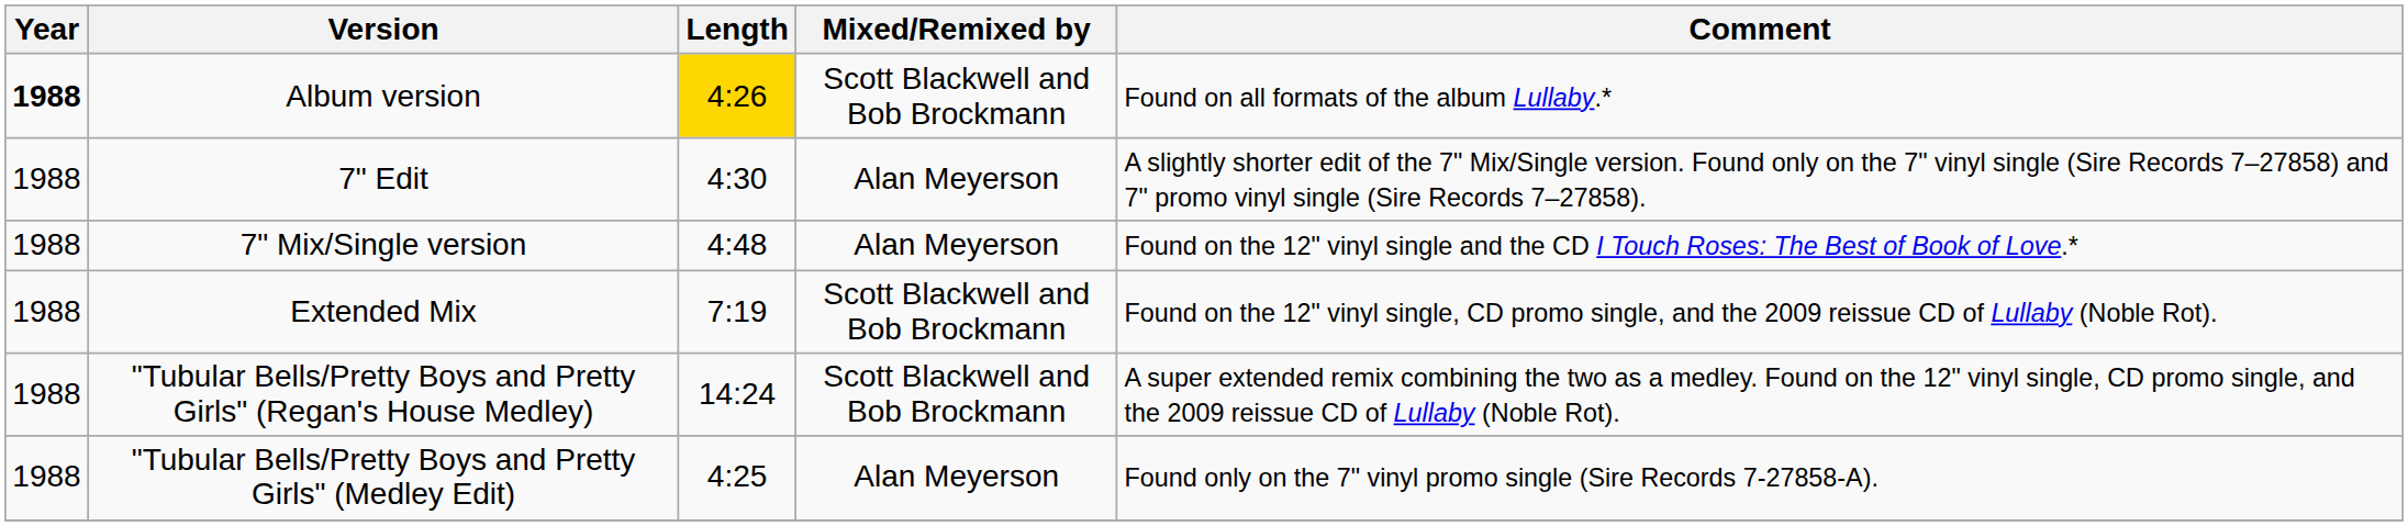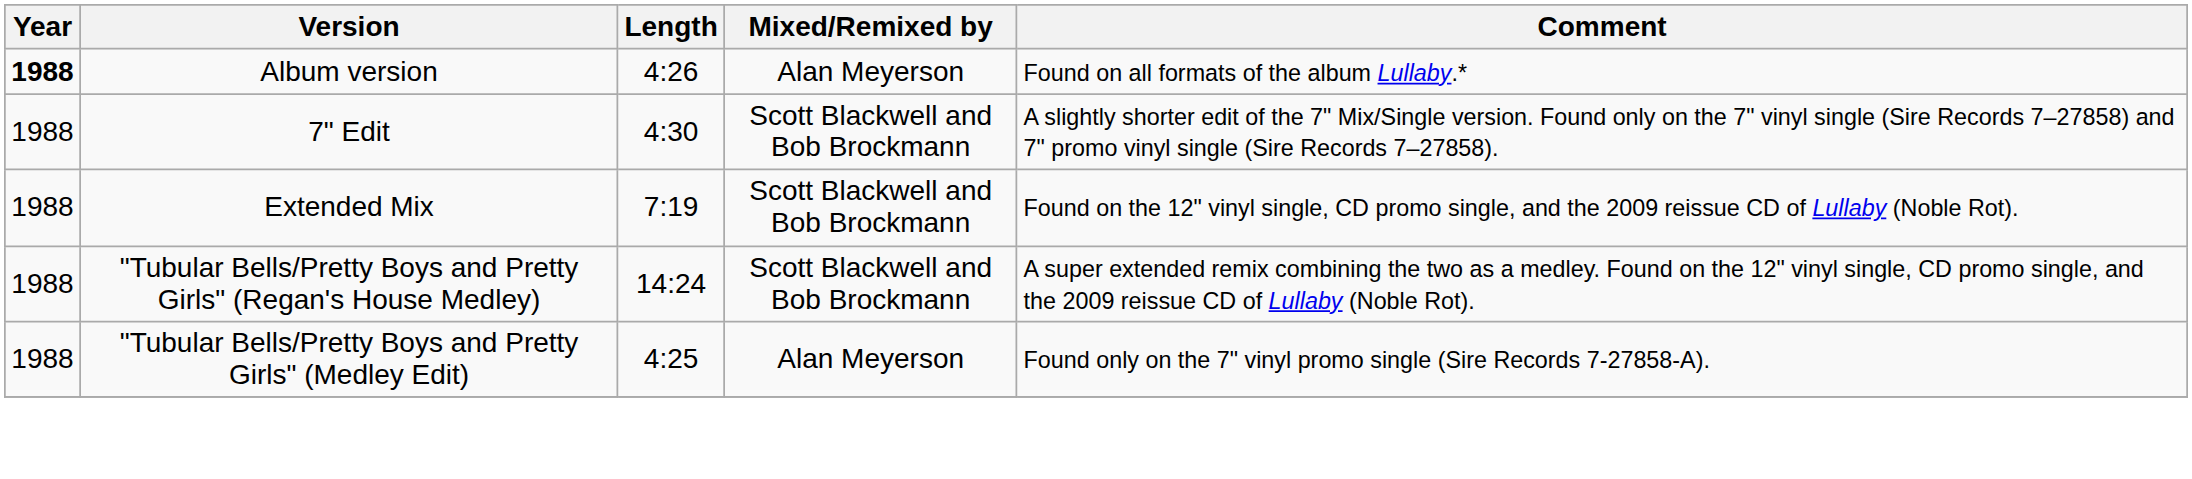Album version | Length: gold background -> no background
Album version | Mixed/Remixed by: Scott Blackwell and Bob Brockmann -> Alan Meyerson
7" Edit | Mixed/Remixed by: Alan Meyerson -> Scott Blackwell and Bob Brockmann
- row: 1988 | 7" Mix/Single version | 4:48 | Alan Meyerson | Found on the 12" vinyl single and the CD I Touch Roses: The Best of Book of Love.*
